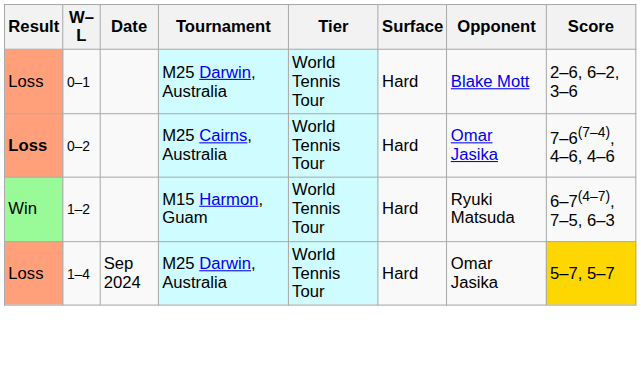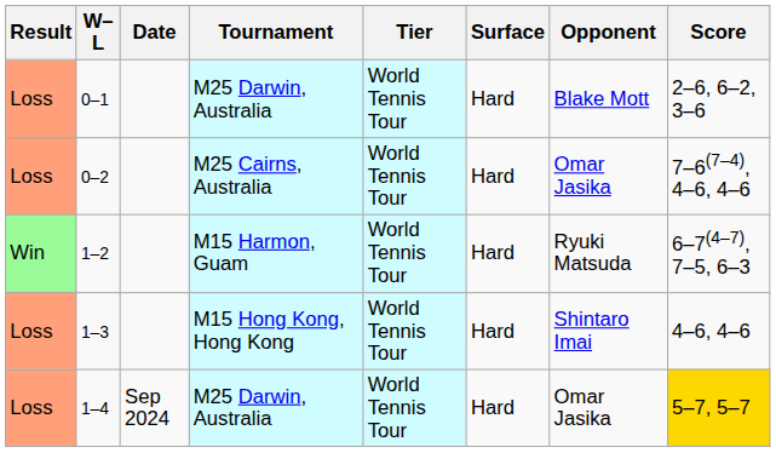0–2 | Result: bold -> normal
+ row: Loss | 1–3 | M15 Hong Kong, Hong Kong | World Tennis Tour | Hard | Shintaro Imai | 4–6, 4–6
